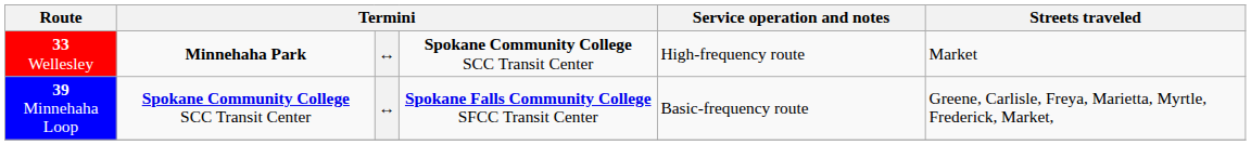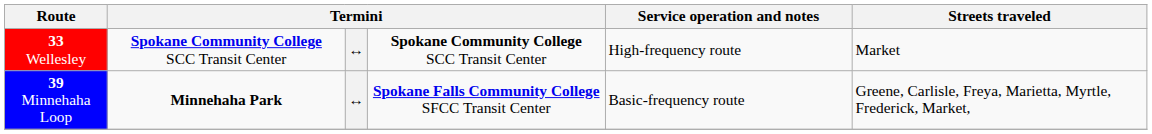33 Wellesley | column 2: Minnehaha Park -> Spokane Community College SCC Transit Center
39 Minnehaha Loop | column 2: Spokane Community College SCC Transit Center -> Minnehaha Park
